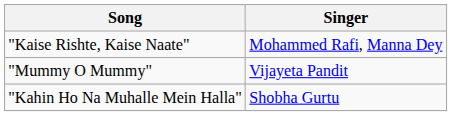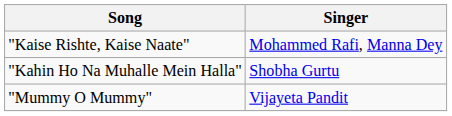rows swapped: "Kahin Ho Na Muhalle Mein Halla" <-> "Mummy O Mummy"
